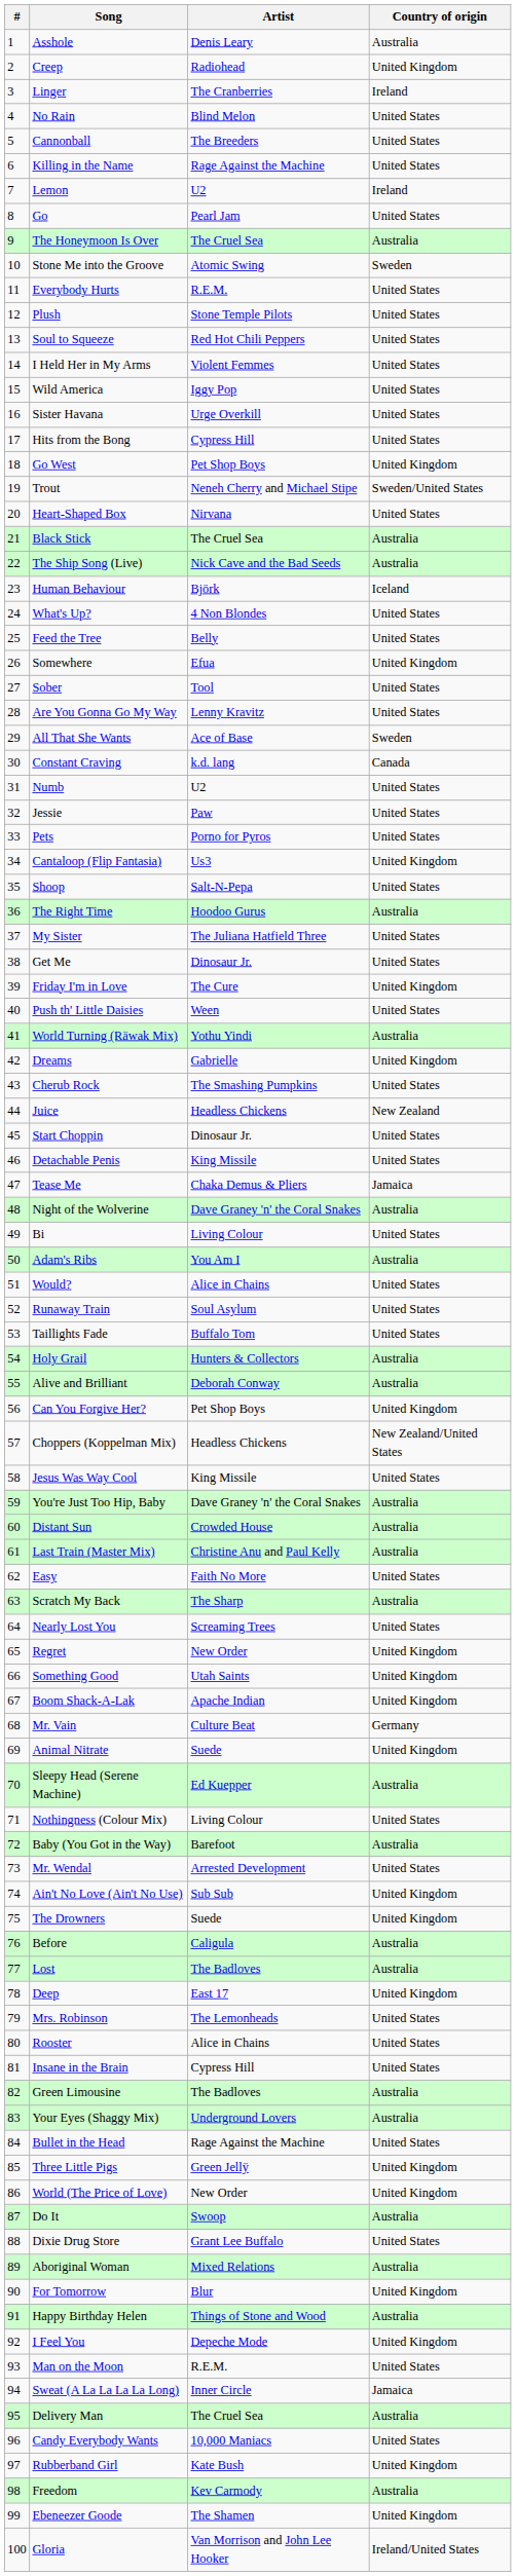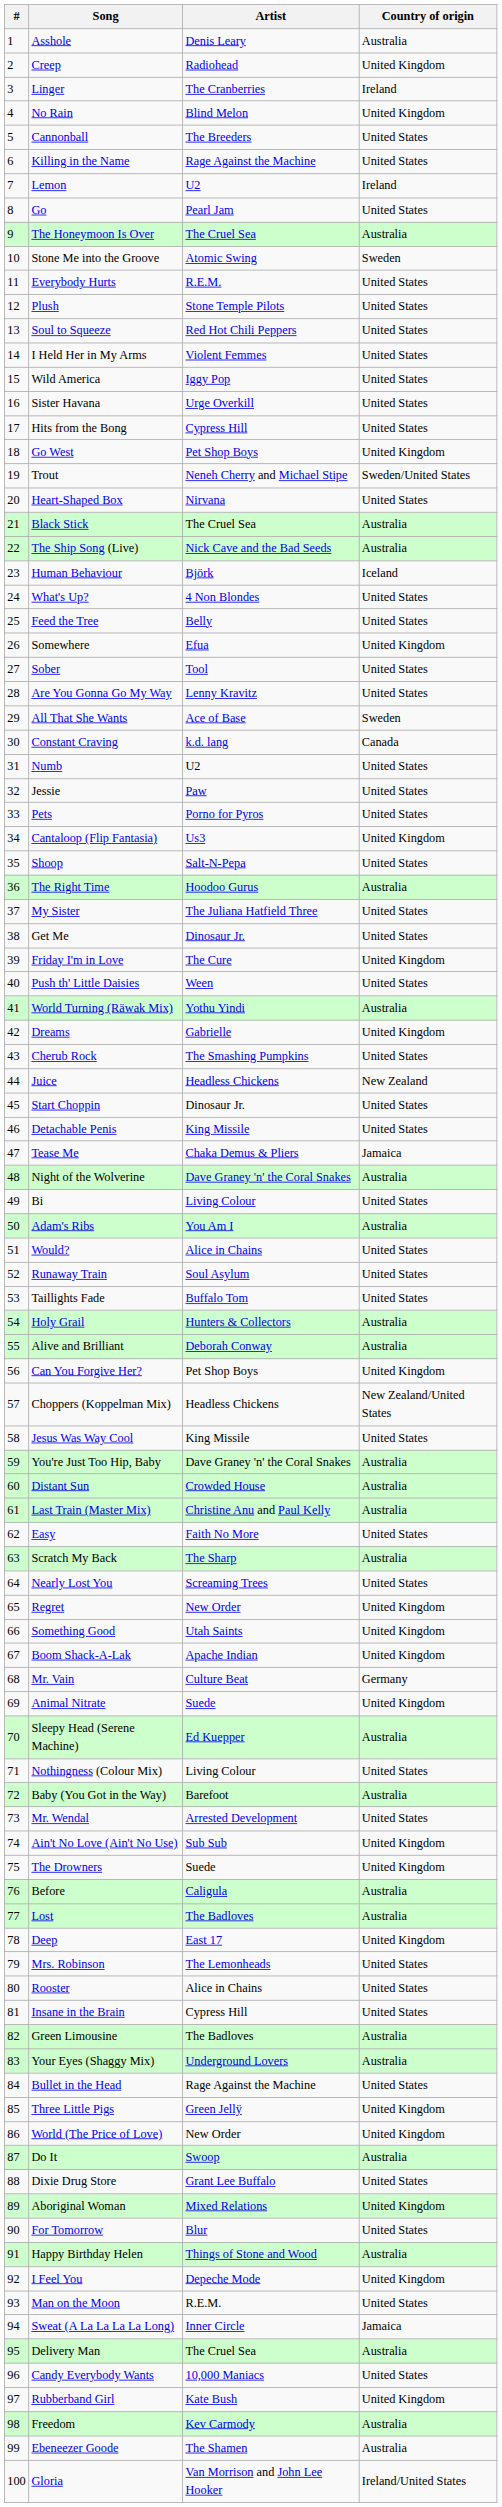No Rain | Country of origin: United States -> United Kingdom
Aboriginal Woman | Country of origin: Australia -> United Kingdom
For Tomorrow | Country of origin: United Kingdom -> United States
Ebeneezer Goode | Country of origin: United Kingdom -> Australia
